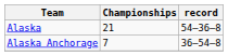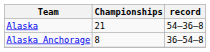Alaska Anchorage | Championships: 7 -> 8
